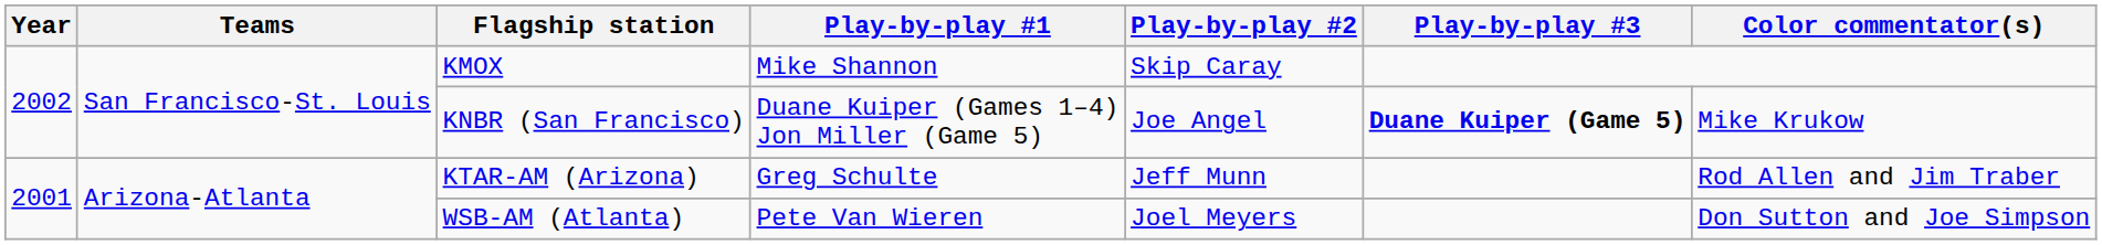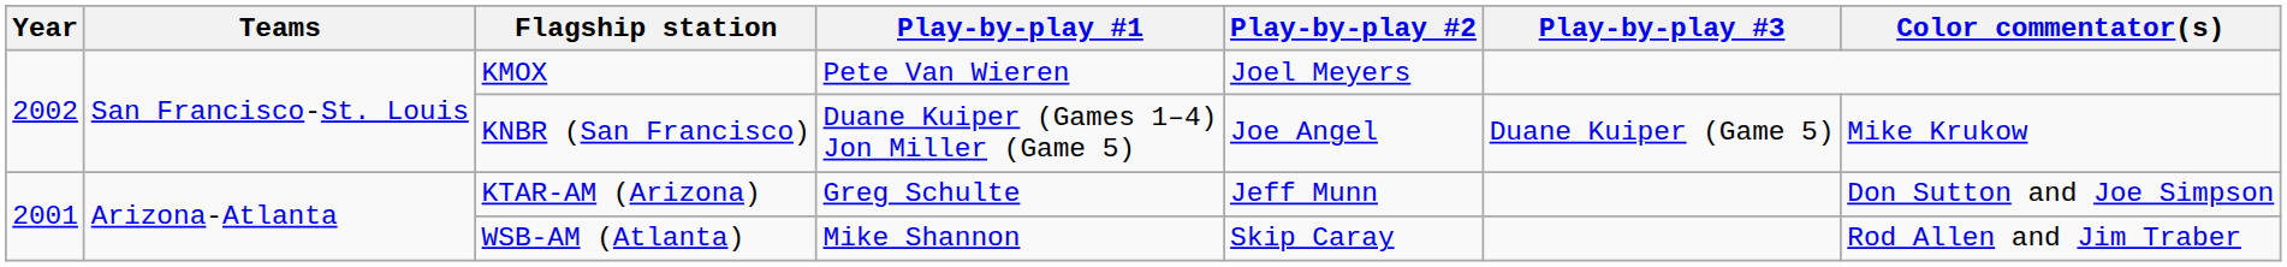KMOX | Play-by-play #1: Mike Shannon -> Pete Van Wieren
KMOX | Play-by-play #2: Skip Caray -> Joel Meyers
KNBR (San Francisco) | Play-by-play #3: bold -> normal
KTAR-AM (Arizona) | Color commentator(s): Rod Allen and Jim Traber -> Don Sutton and Joe Simpson
WSB-AM (Atlanta) | Play-by-play #1: Pete Van Wieren -> Mike Shannon
WSB-AM (Atlanta) | Play-by-play #2: Joel Meyers -> Skip Caray
WSB-AM (Atlanta) | Color commentator(s): Don Sutton and Joe Simpson -> Rod Allen and Jim Traber
